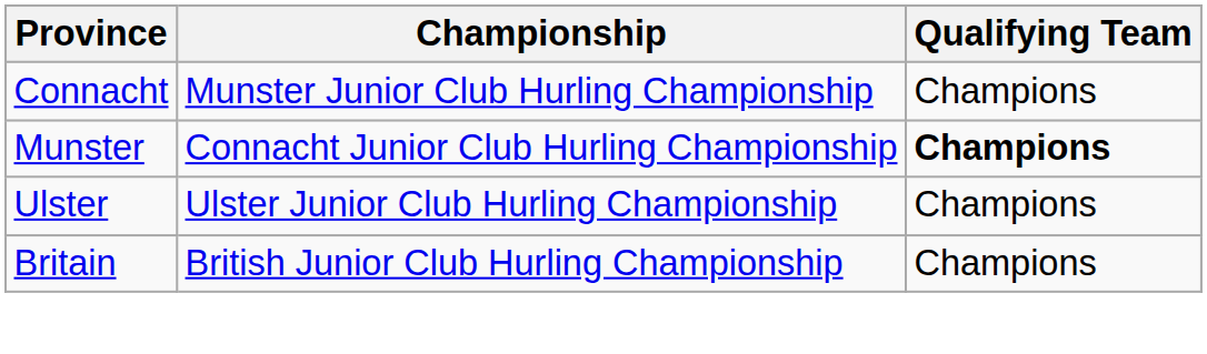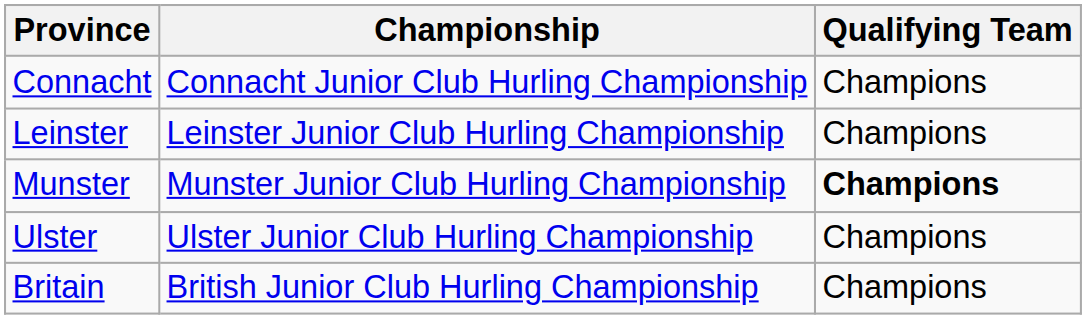Connacht | Championship: Munster Junior Club Hurling Championship -> Connacht Junior Club Hurling Championship
+ row: Leinster | Leinster Junior Club Hurling Championship | Champions
Munster | Championship: Connacht Junior Club Hurling Championship -> Munster Junior Club Hurling Championship
